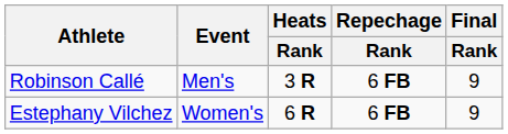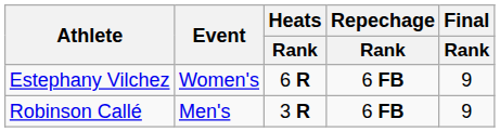rows swapped: Robinson Callé <-> Estephany Vilchez
